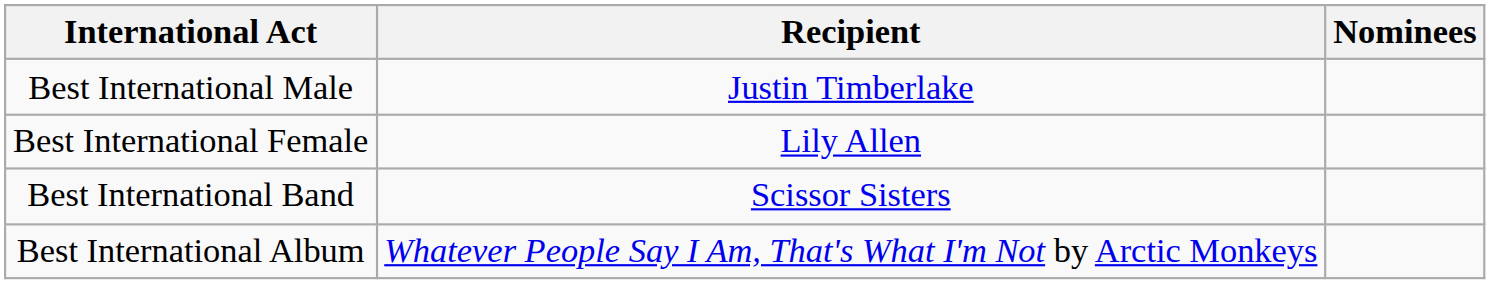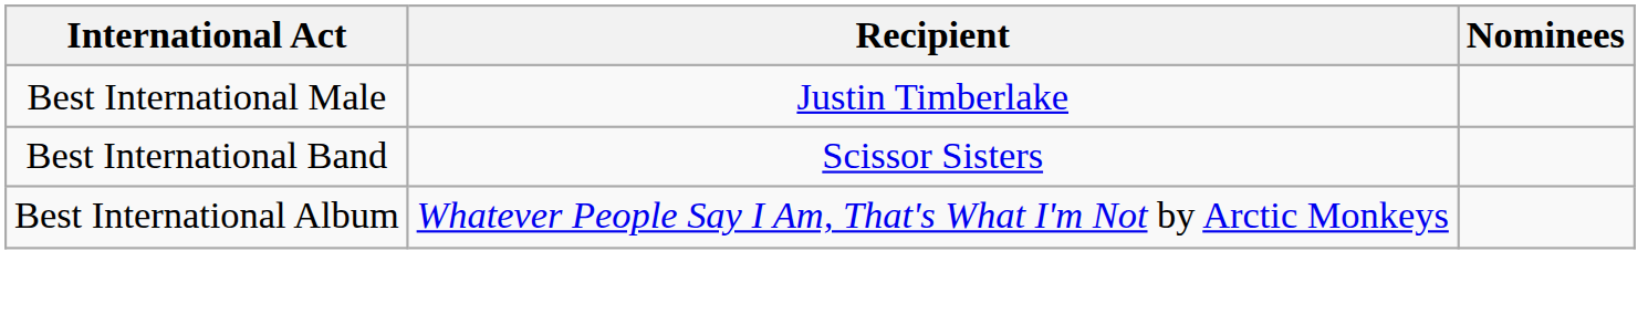- row: Best International Female | Lily Allen
